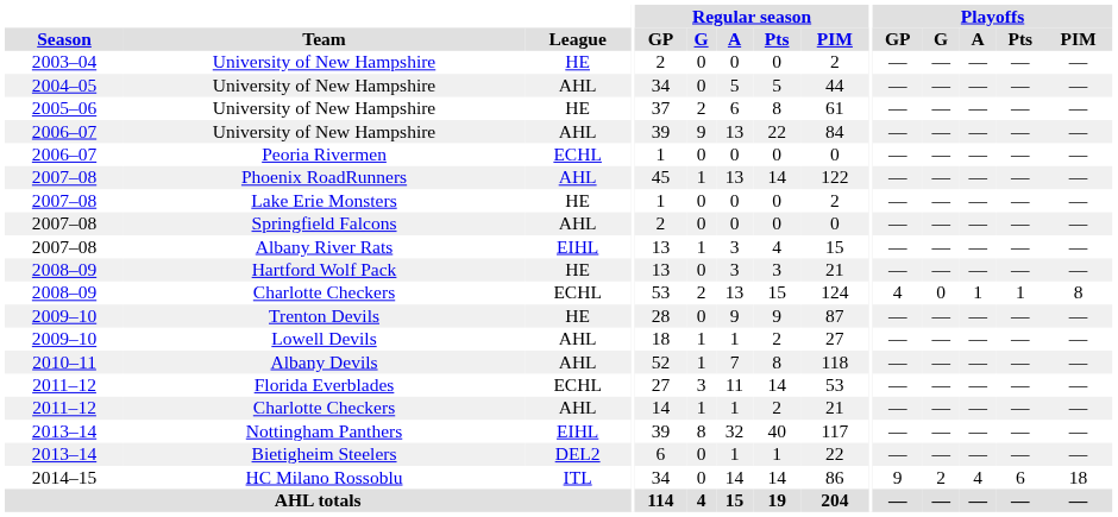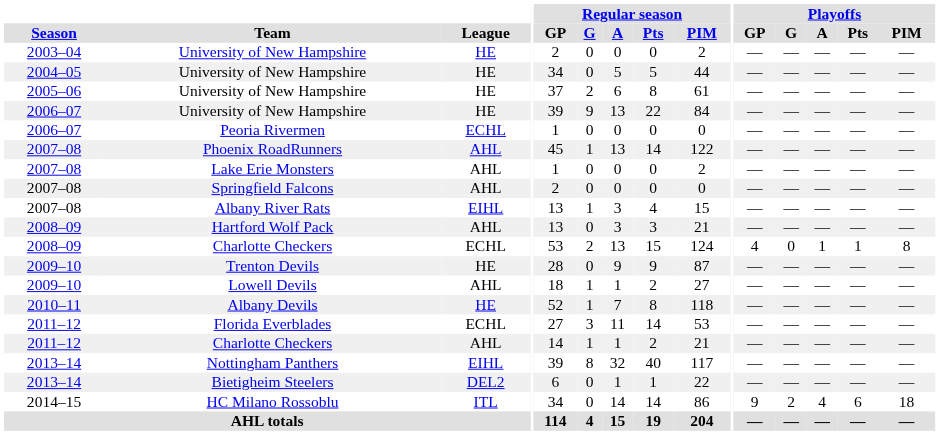2004–05 / University of New Hampshire | League: AHL -> HE
2006–07 / University of New Hampshire | League: AHL -> HE
Lake Erie Monsters | League: HE -> AHL
Hartford Wolf Pack | League: HE -> AHL
Albany Devils | League: AHL -> HE
